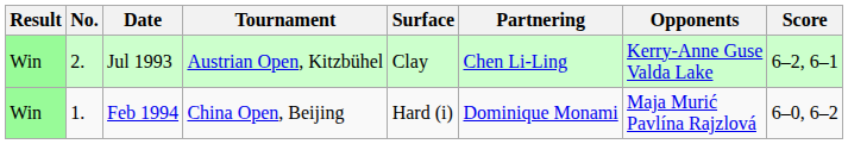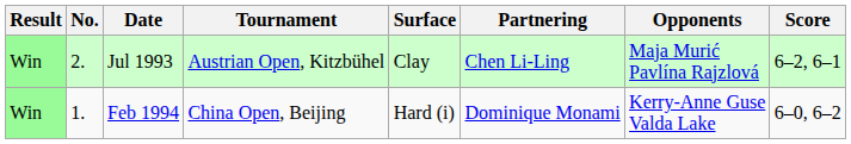Jul 1993 | Opponents: Kerry-Anne Guse Valda Lake -> Maja Murić Pavlína Rajzlová
Feb 1994 | Opponents: Maja Murić Pavlína Rajzlová -> Kerry-Anne Guse Valda Lake
